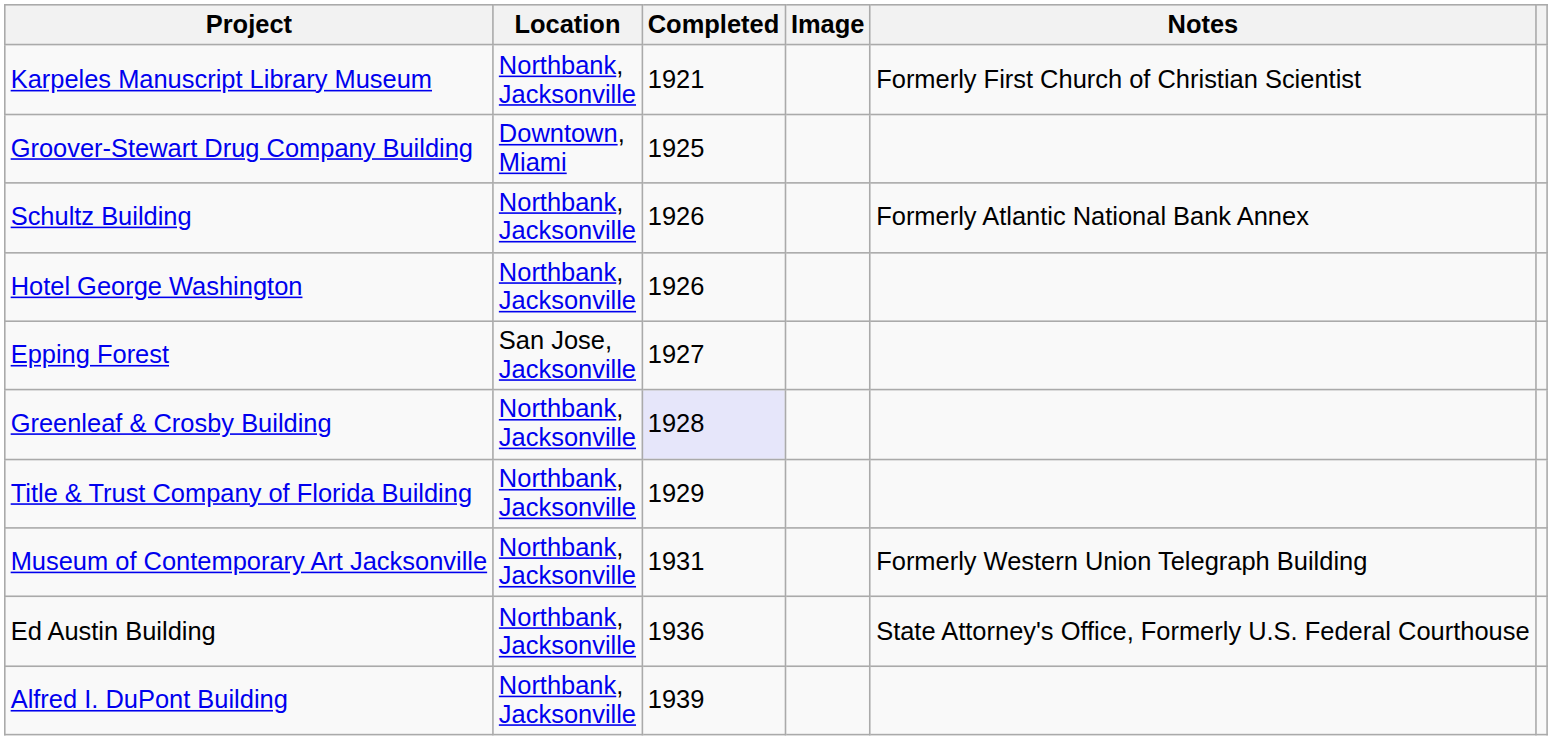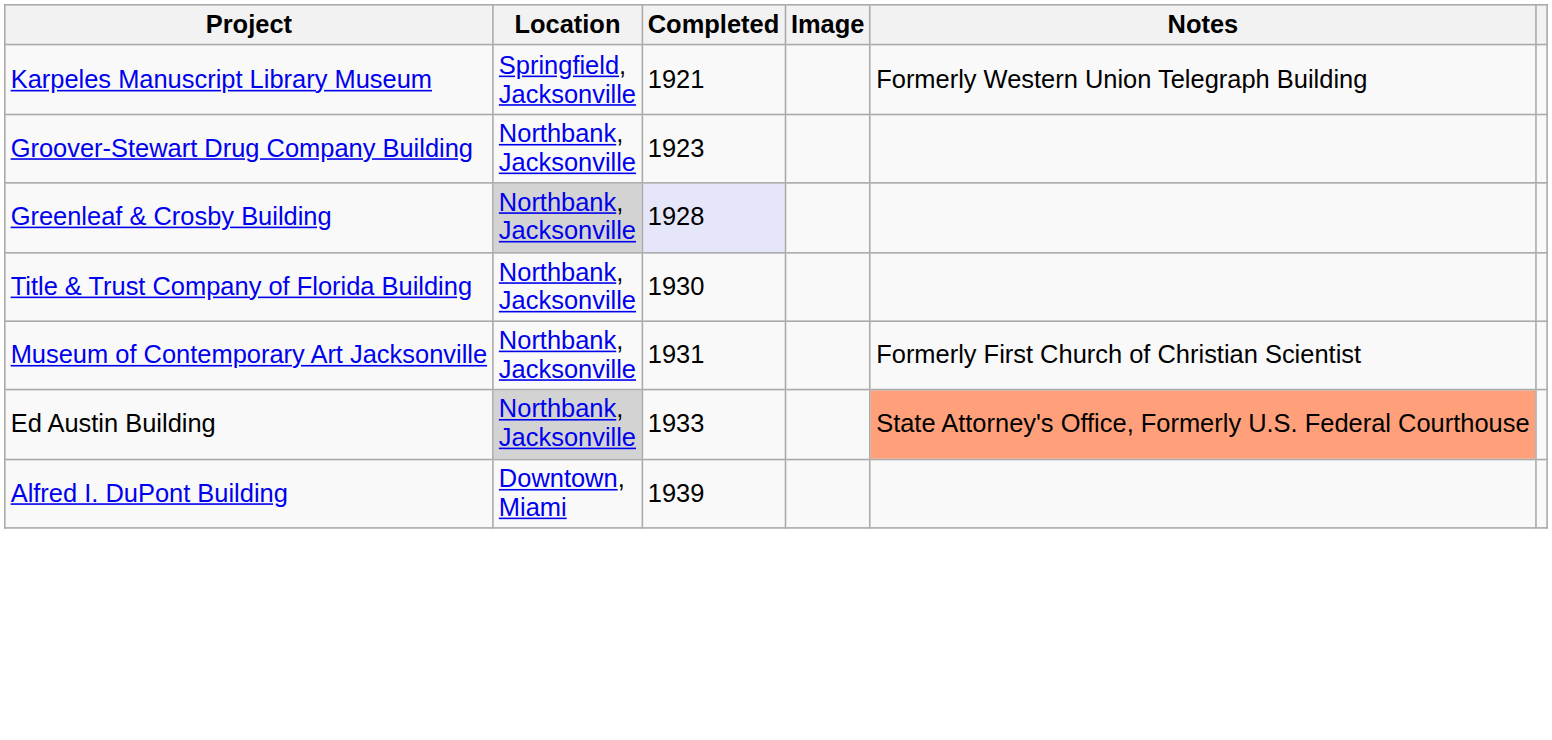Karpeles Manuscript Library Museum | Location: Northbank, Jacksonville -> Springfield, Jacksonville
Karpeles Manuscript Library Museum | Notes: Formerly First Church of Christian Scientist -> Formerly Western Union Telegraph Building
Groover-Stewart Drug Company Building | Location: Downtown, Miami -> Northbank, Jacksonville
Groover-Stewart Drug Company Building | Completed: 1925 -> 1923
- row: Schultz Building | Northbank, Jacksonville | 1926 | Formerly Atlantic National Bank Annex
- row: Hotel George Washington | Northbank, Jacksonville | 1926
- row: Epping Forest | San Jose, Jacksonville | 1927
Greenleaf & Crosby Building | Location: no background -> lightgrey background
Title & Trust Company of Florida Building | Completed: 1929 -> 1930
Museum of Contemporary Art Jacksonville | Notes: Formerly Western Union Telegraph Building -> Formerly First Church of Christian Scientist
Ed Austin Building | Location: no background -> lightgrey background
Ed Austin Building | Completed: 1936 -> 1933
Ed Austin Building | Notes: no background -> lightsalmon background
Alfred I. DuPont Building | Location: Northbank, Jacksonville -> Downtown, Miami
